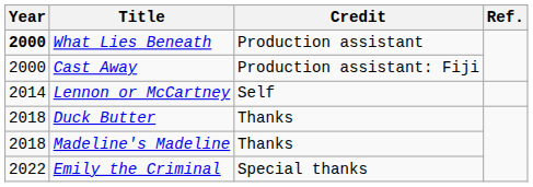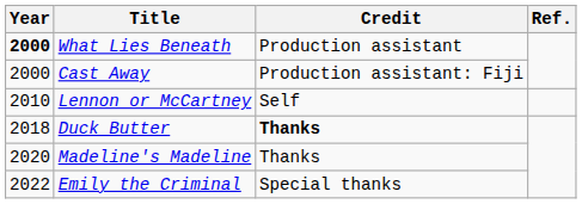Lennon or McCartney | Year: 2014 -> 2010
Duck Butter | Credit: normal -> bold
Madeline's Madeline | Year: 2018 -> 2020
